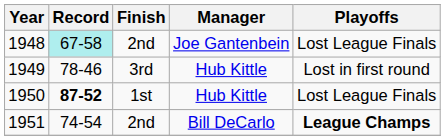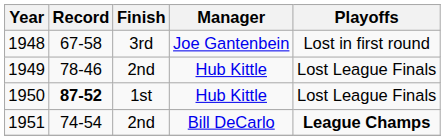1948 | Record: paleturquoise background -> no background
1948 | Finish: 2nd -> 3rd
1948 | Playoffs: Lost League Finals -> Lost in first round
1949 | Finish: 3rd -> 2nd
1949 | Playoffs: Lost in first round -> Lost League Finals
